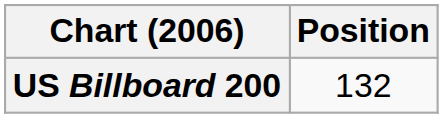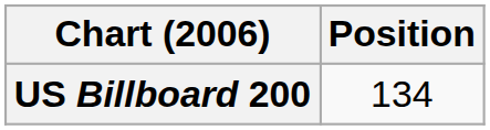US Billboard 200 | Position: 132 -> 134
